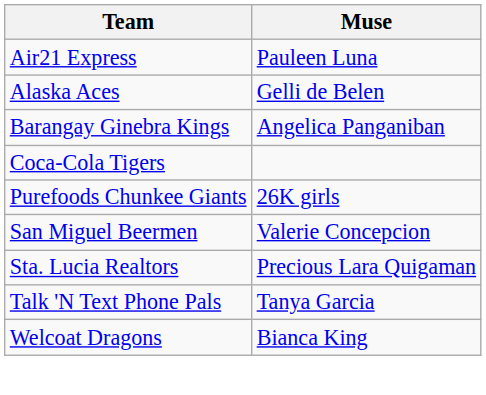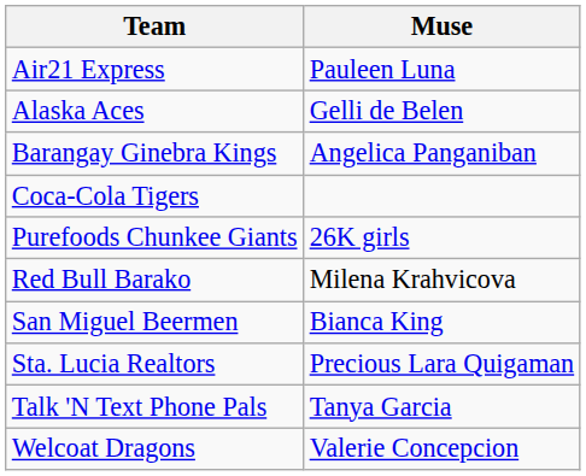+ row: Red Bull Barako | Milena Krahvicova
San Miguel Beermen | Muse: Valerie Concepcion -> Bianca King
Welcoat Dragons | Muse: Bianca King -> Valerie Concepcion
